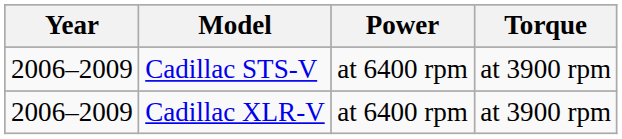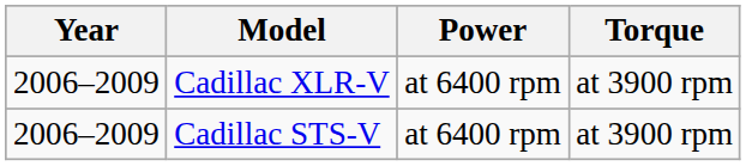rows swapped: Cadillac STS-V <-> Cadillac XLR-V
